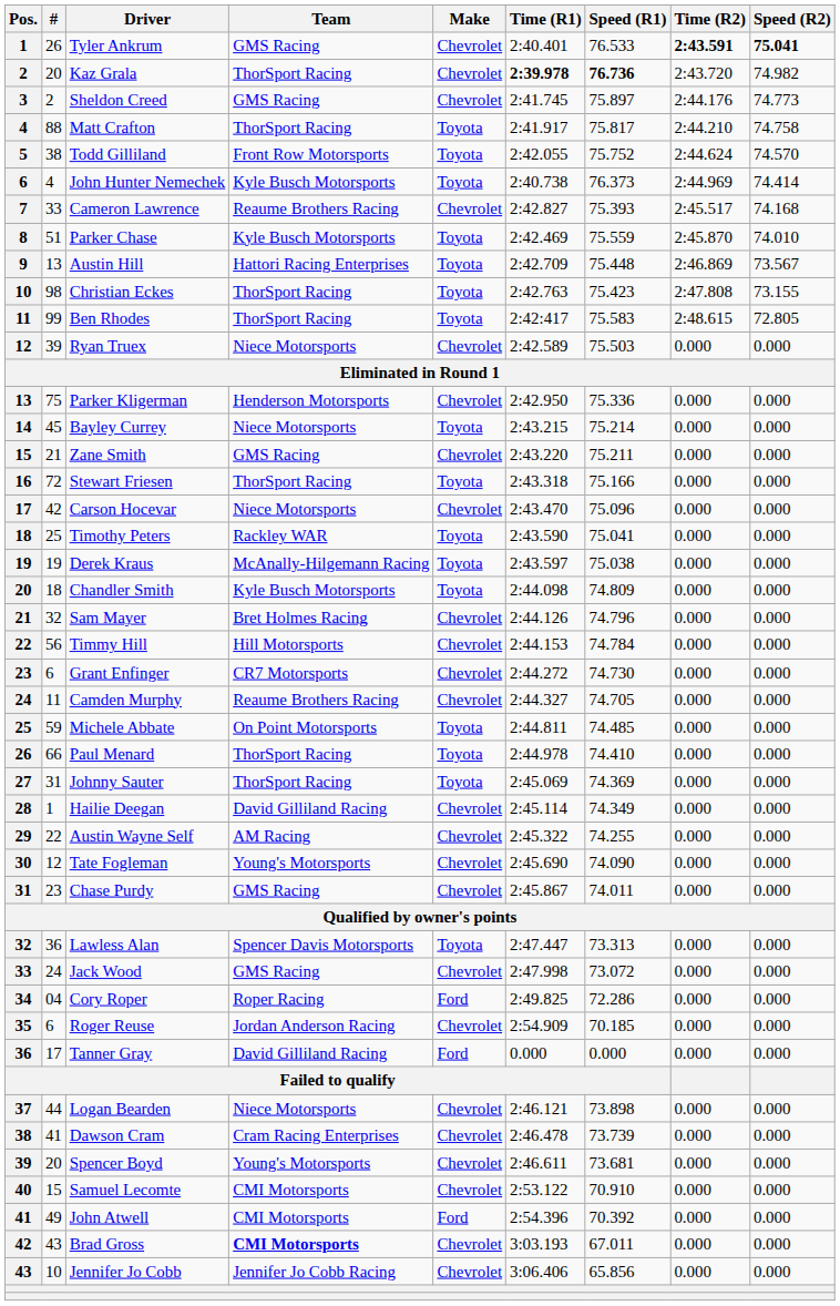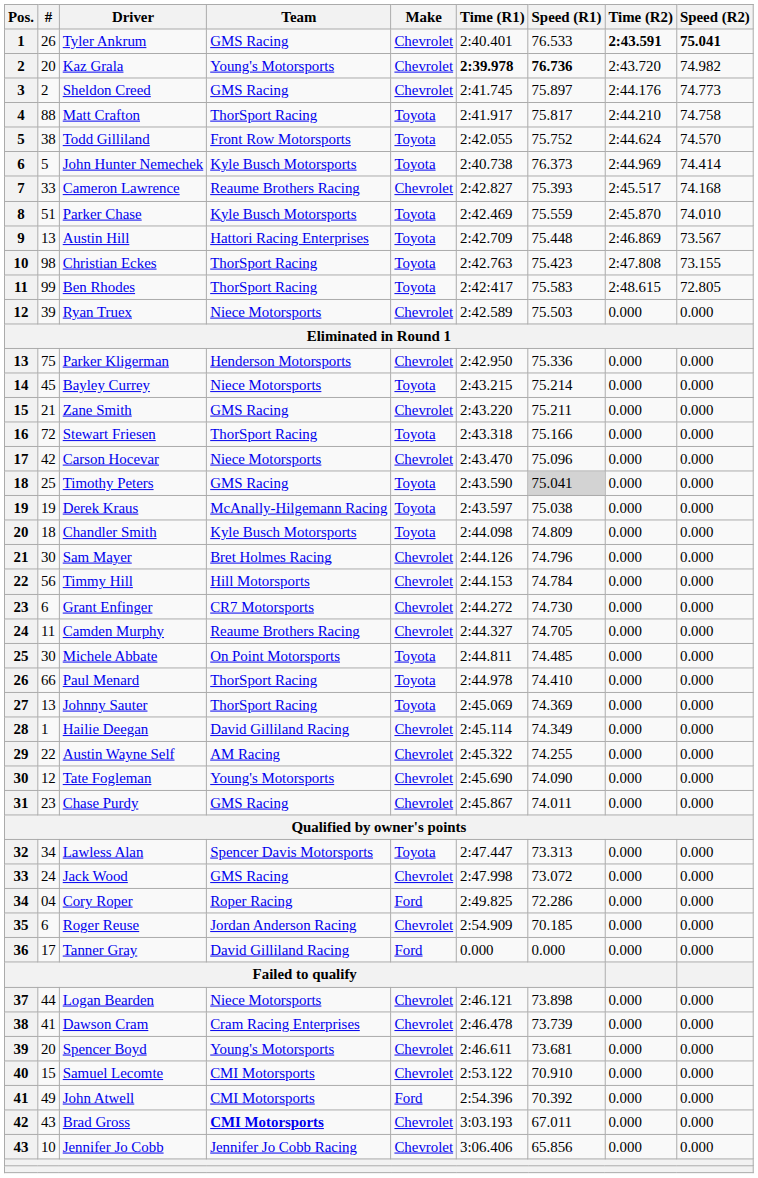Kaz Grala | Team: ThorSport Racing -> Young's Motorsports
John Hunter Nemechek | #: 4 -> 5
Timothy Peters | Team: Rackley WAR -> GMS Racing
Timothy Peters | Speed (R1): no background -> lightgrey background
Sam Mayer | #: 32 -> 30
Michele Abbate | #: 59 -> 30
Johnny Sauter | #: 31 -> 13
Lawless Alan | #: 36 -> 34
